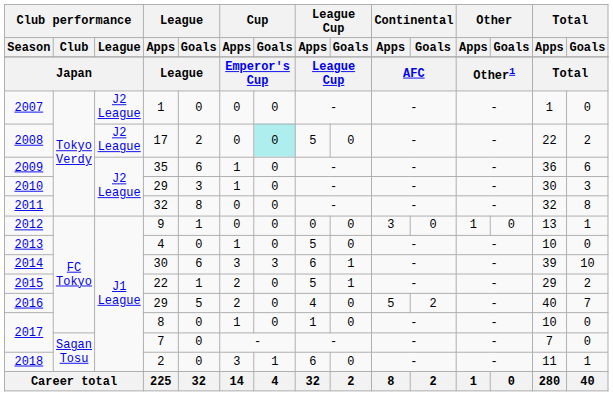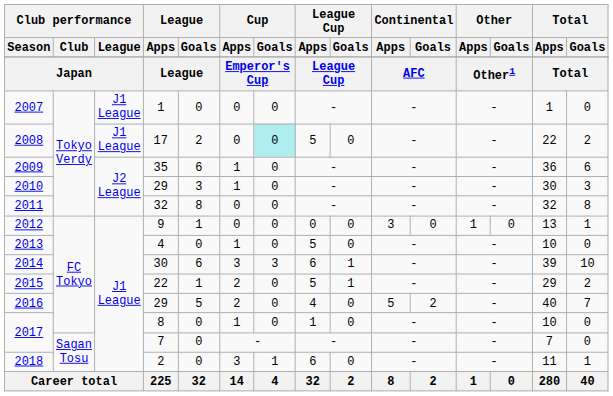2007 | Club performance / League: J2 League -> J1 League
2008 | Club performance / League: J2 League -> J1 League
